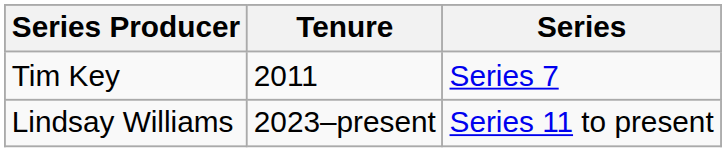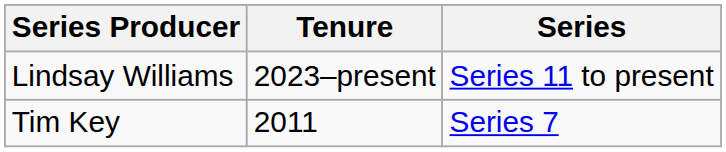rows swapped: Tim Key <-> Lindsay Williams
